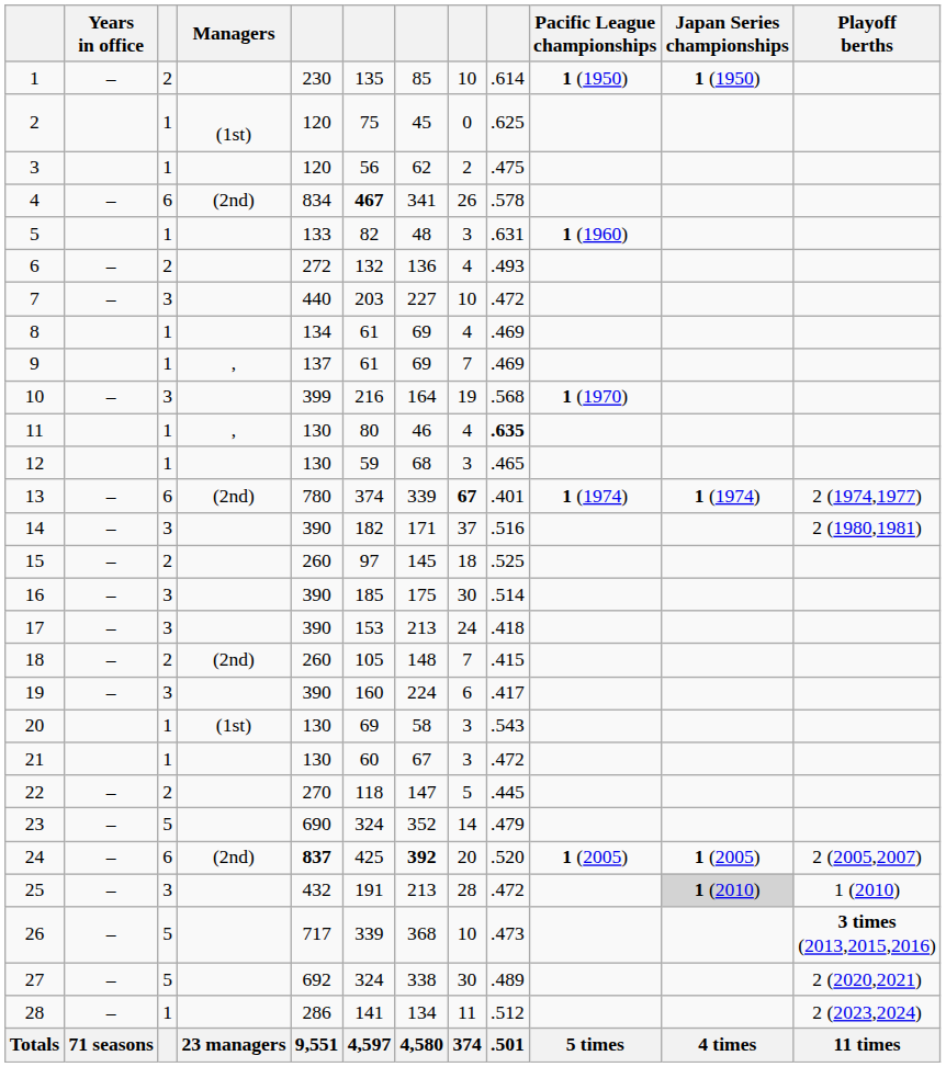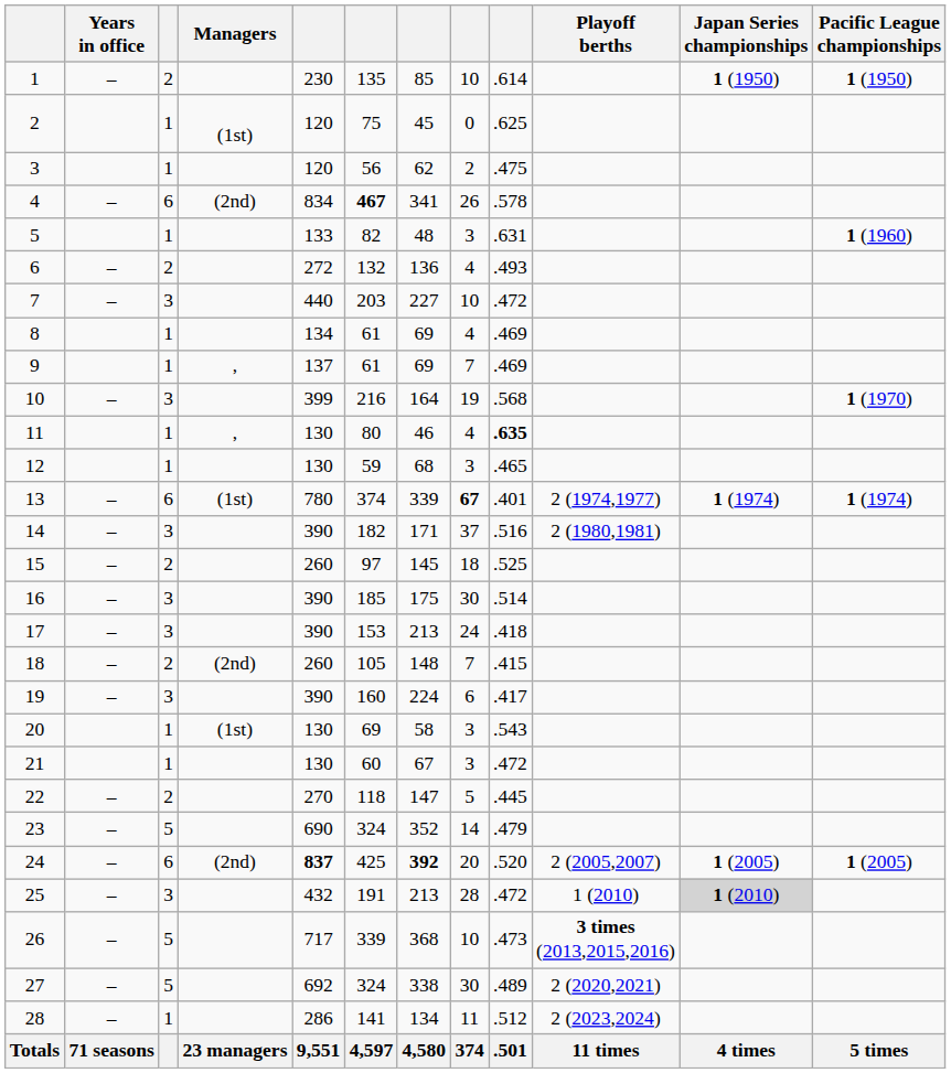columns swapped: Pacific League championships <-> Playoff berths
13 | Managers: (2nd) -> (1st)
